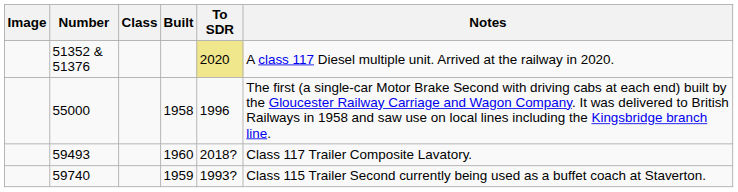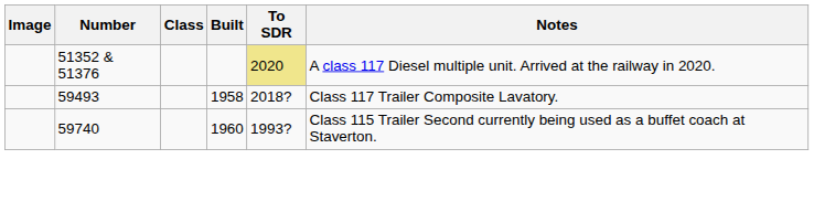- row: 55000 | 1958 | 1996 | The first (a single-car Motor Brake Second with driving cabs at each end) built by the Gloucester Railway Carriage and Wagon Company. It was delivered to British Railways in 1958 and saw use on local lines including the Kingsbridge branch line.
59493 | Built: 1960 -> 1958
59740 | Built: 1959 -> 1960
